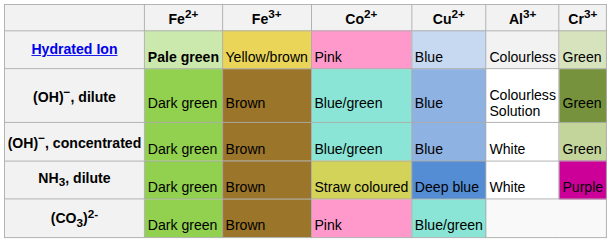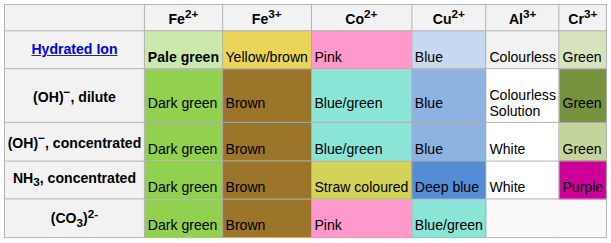- row: NH3, dilute | Dark green | Brown | Straw coloured | Deep blue | White | Purple
+ row: NH3, concentrated | Dark green | Brown | Straw coloured | Deep blue | White | Purple
